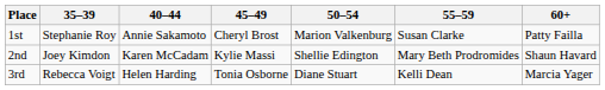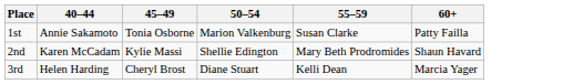- column: 35–39 | Stephanie Roy | Joey Kimdon | Rebecca Voigt
1st | 45–49: Cheryl Brost -> Tonia Osborne
3rd | 45–49: Tonia Osborne -> Cheryl Brost
